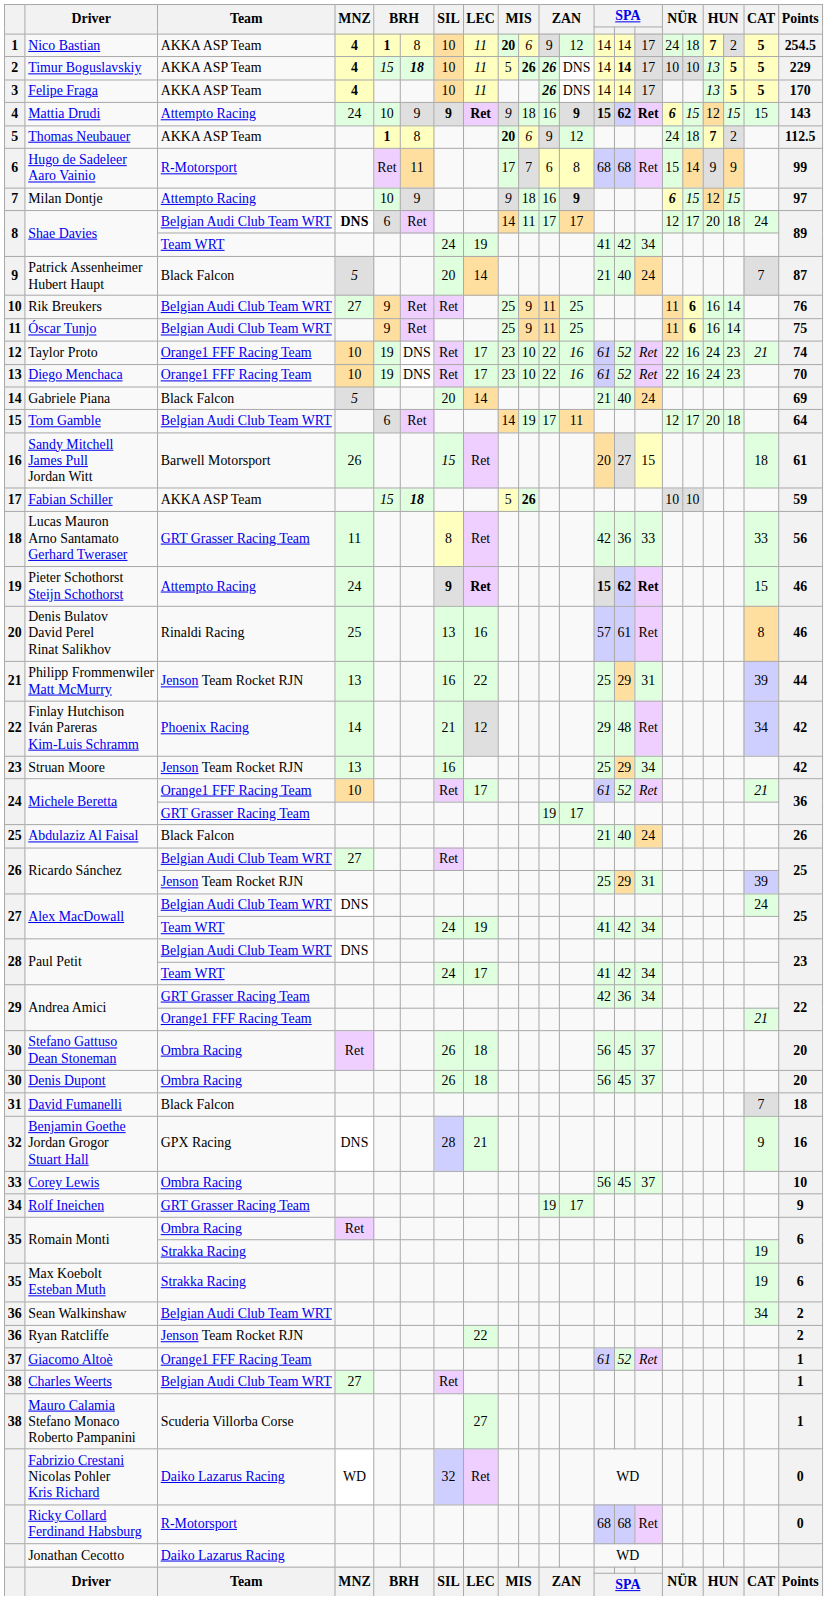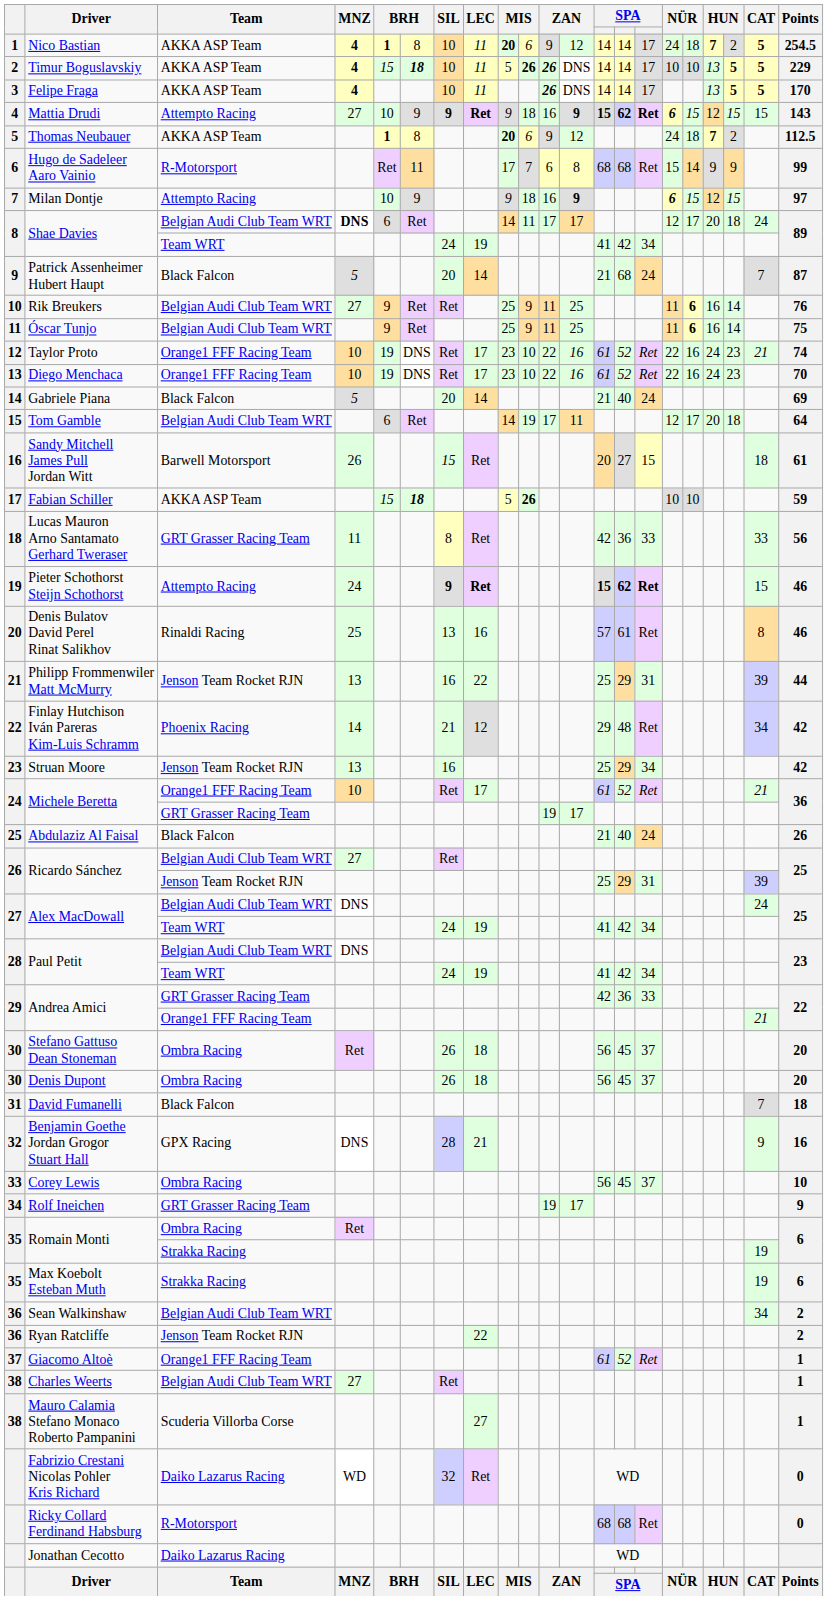Timur Boguslavskiy | column 14: bold -> normal
Mattia Drudi | MNZ: 24 -> 27
Patrick Assenheimer Hubert Haupt | column 14: 40 -> 68
Paul Petit / Team WRT | LEC: 17 -> 19
Andrea Amici / GRT Grasser Racing Team | column 15: 34 -> 33
